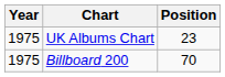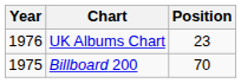UK Albums Chart | Year: 1975 -> 1976
